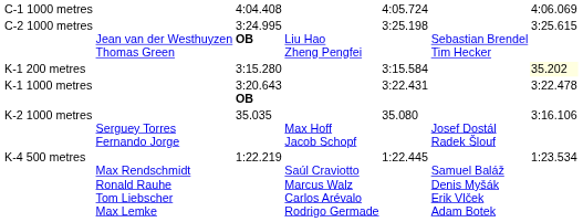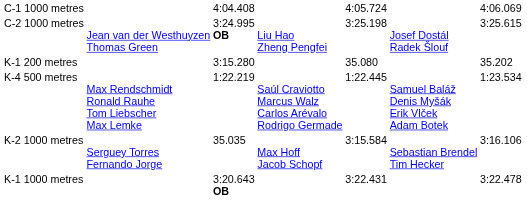C-2 1000 metres | column 6: Sebastian Brendel Tim Hecker -> Josef Dostál Radek Šlouf
K-1 200 metres | column 5: 3:15.584 -> 35.080
K-1 200 metres | column 7: lightyellow background -> no background
rows swapped: K-1 1000 metres <-> K-4 500 metres
K-2 1000 metres | column 5: 35.080 -> 3:15.584
K-2 1000 metres | column 6: Josef Dostál Radek Šlouf -> Sebastian Brendel Tim Hecker
